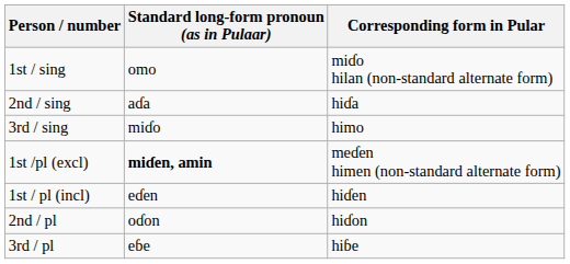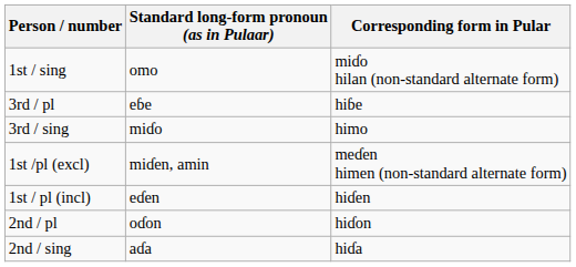rows swapped: 2nd / sing <-> 3rd / pl
1st /pl (excl) | Standard long-form pronoun (as in Pulaar): bold -> normal
